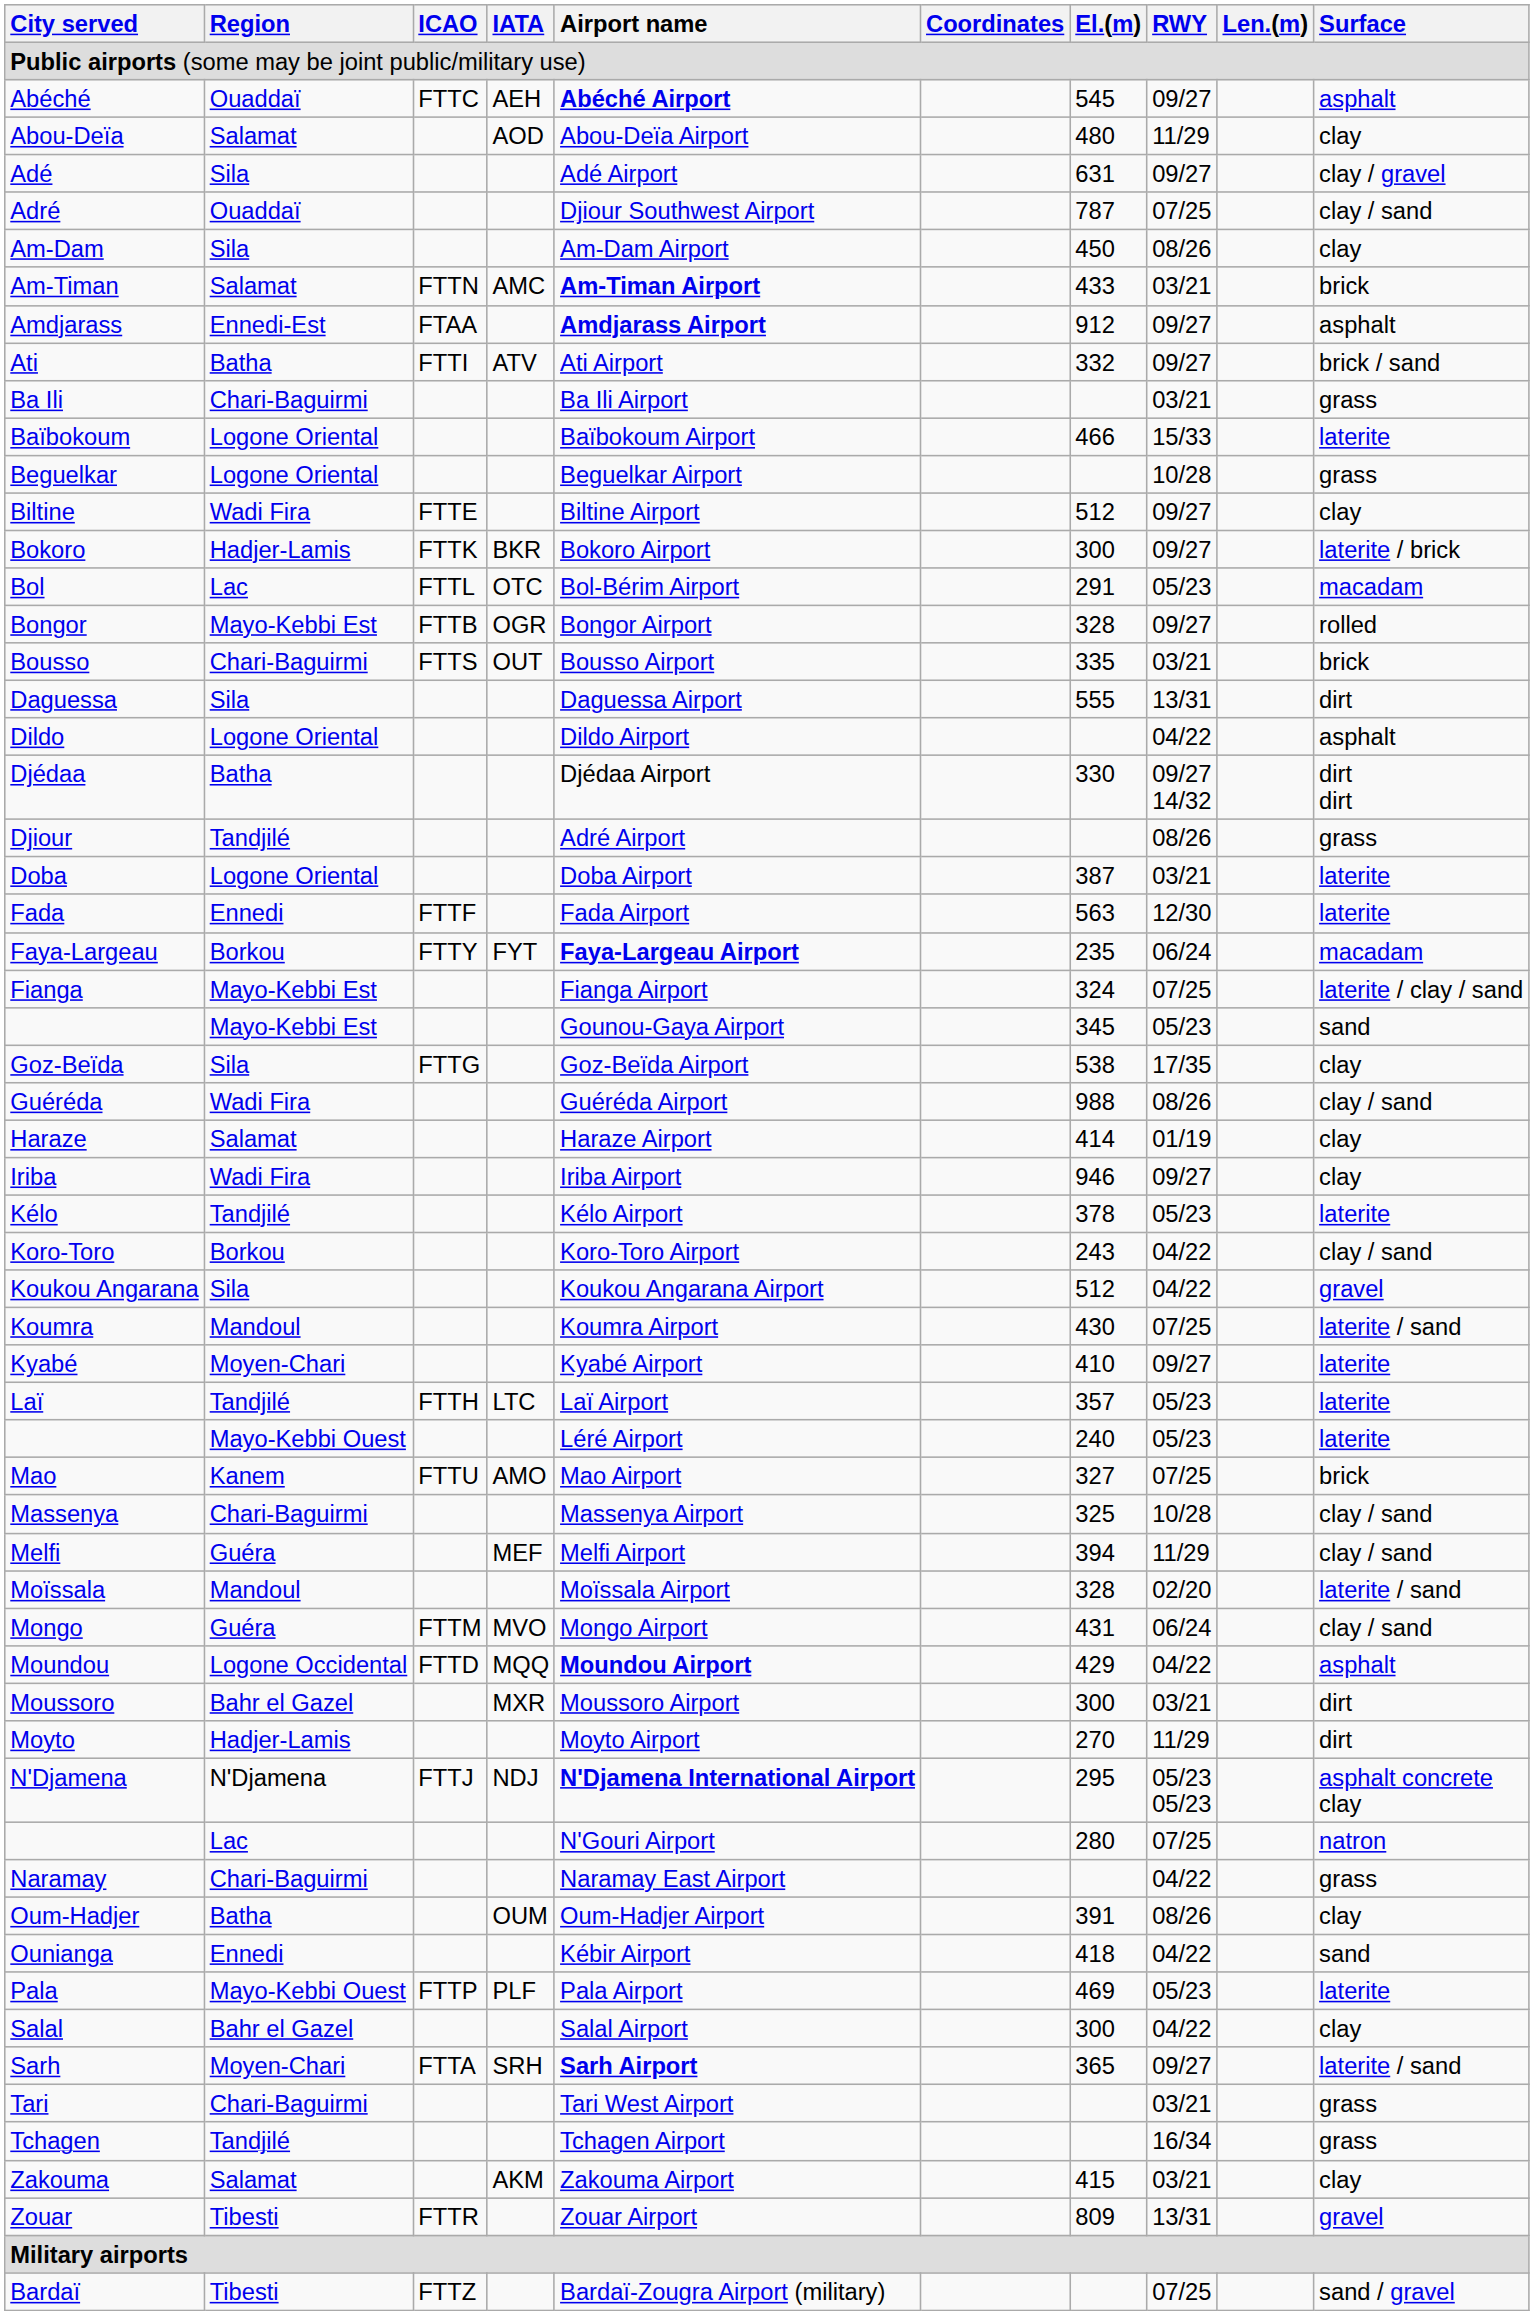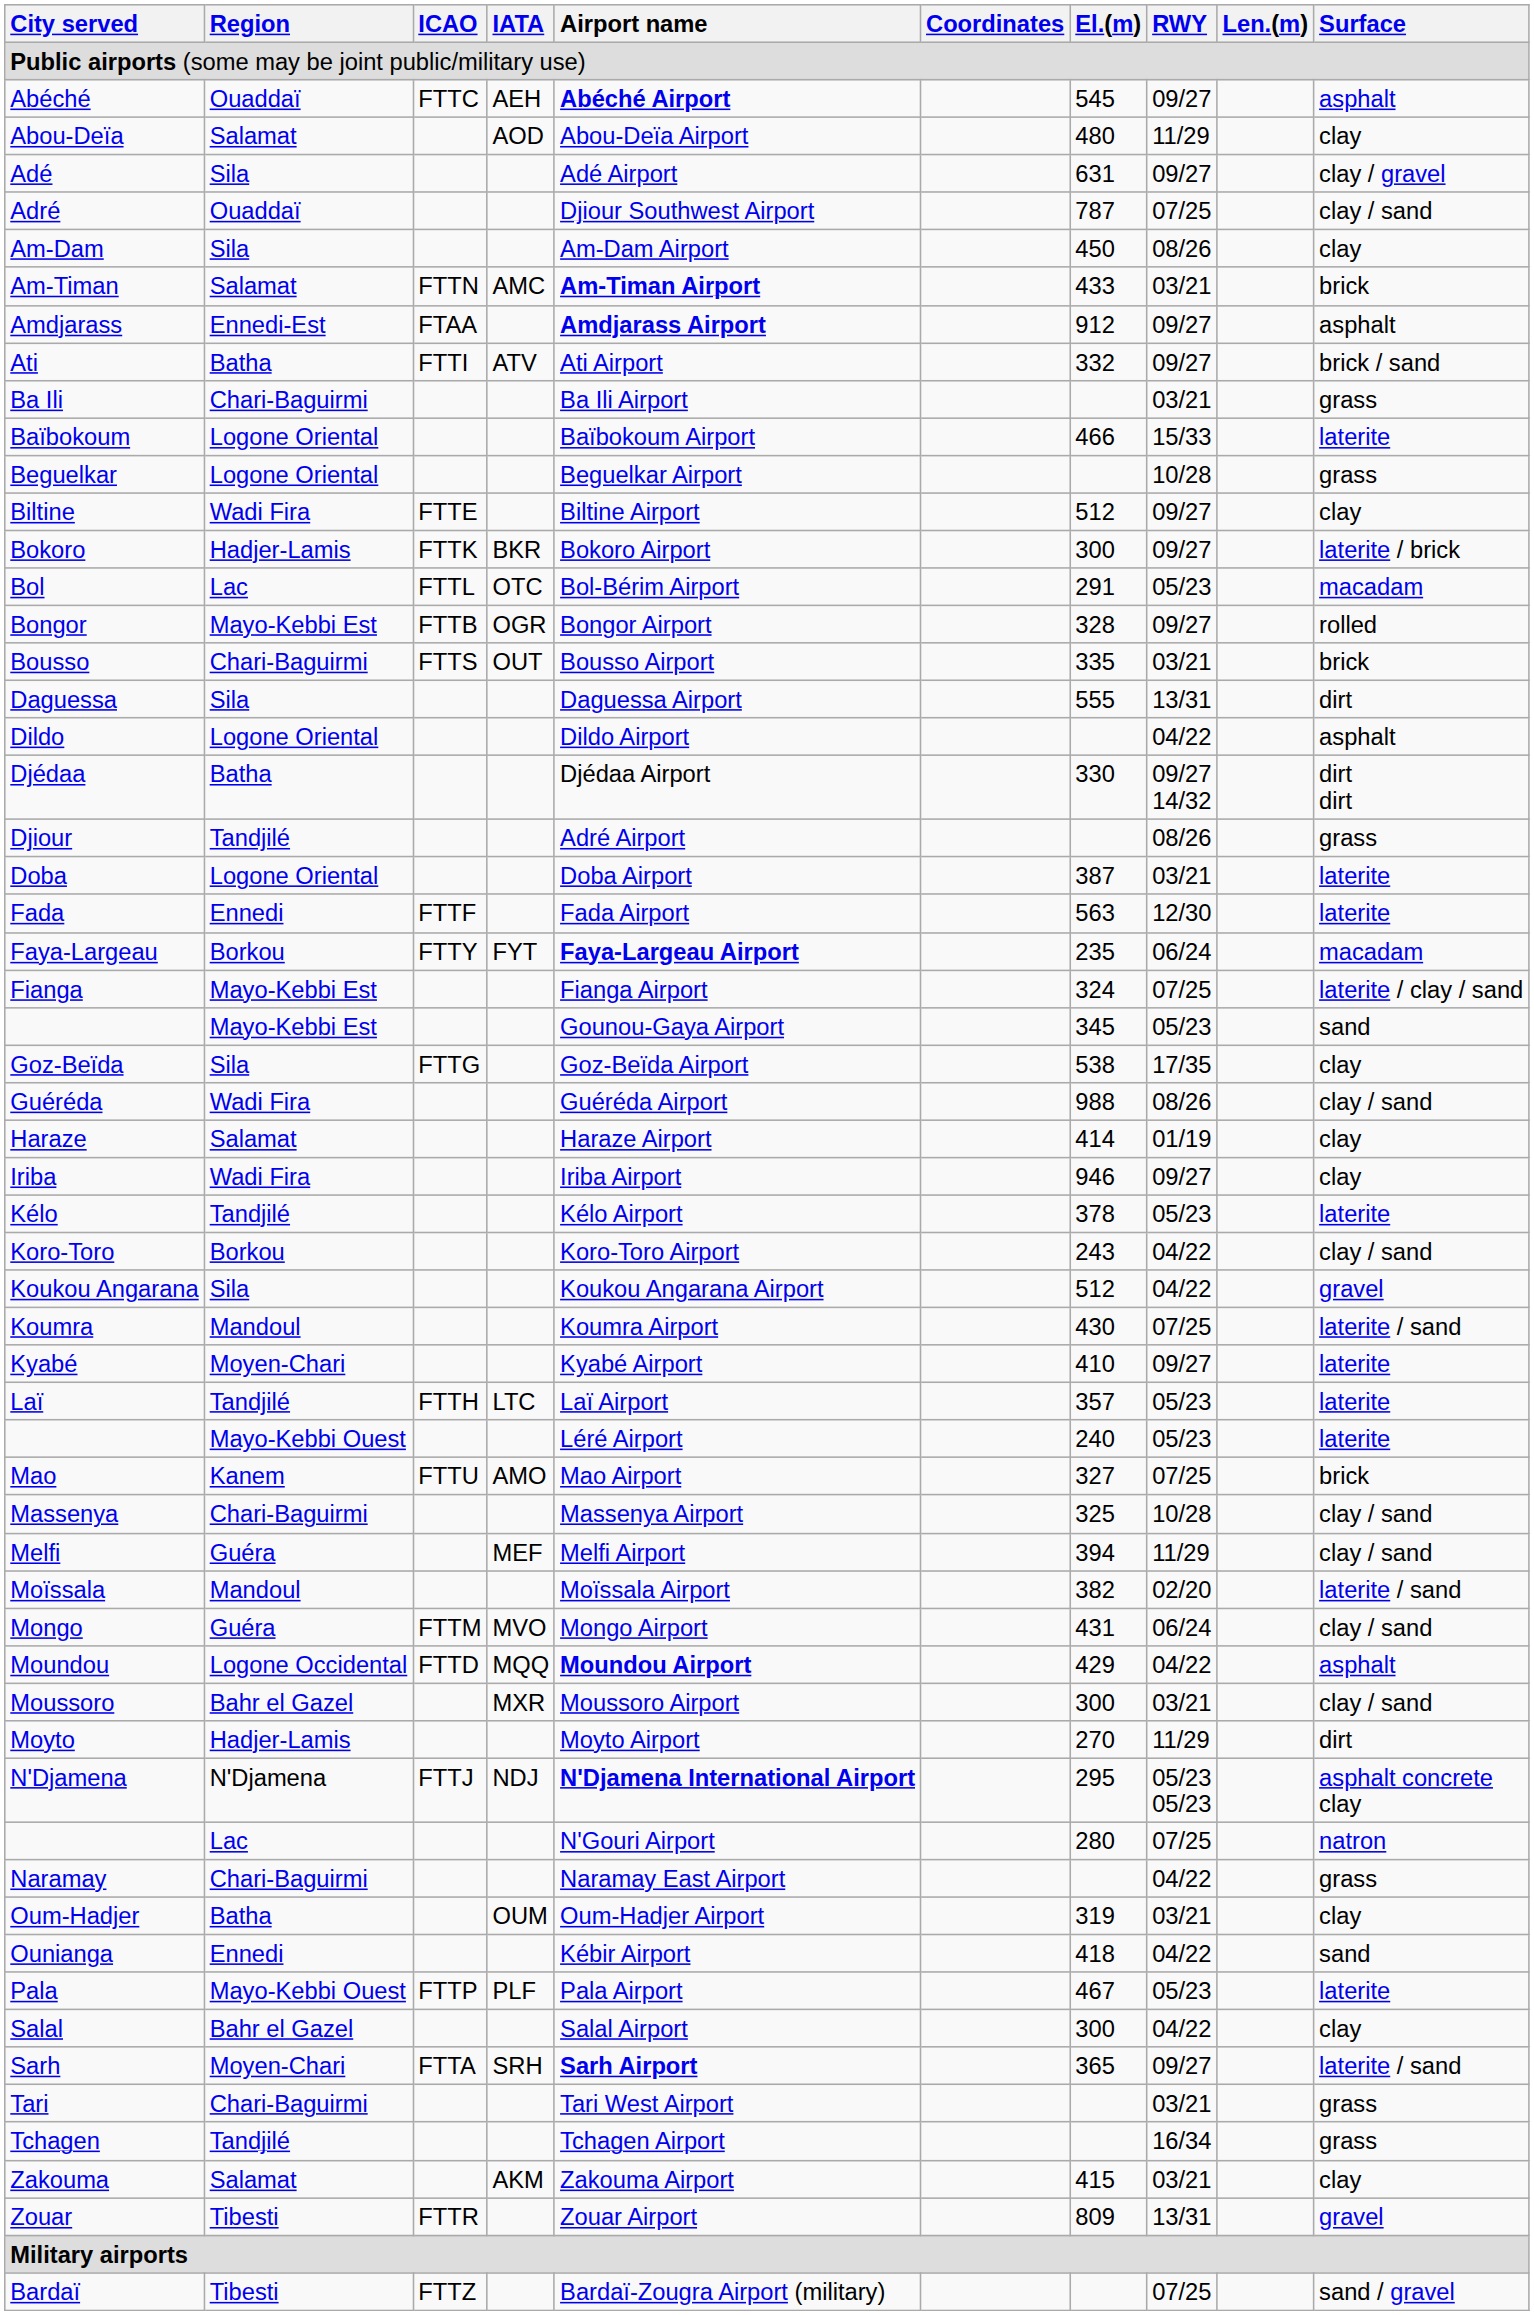Moïssala | El.(m): 328 -> 382
Moussoro | Surface: dirt -> clay / sand
Oum-Hadjer | El.(m): 391 -> 319
Oum-Hadjer | RWY: 08/26 -> 03/21
Pala | El.(m): 469 -> 467
